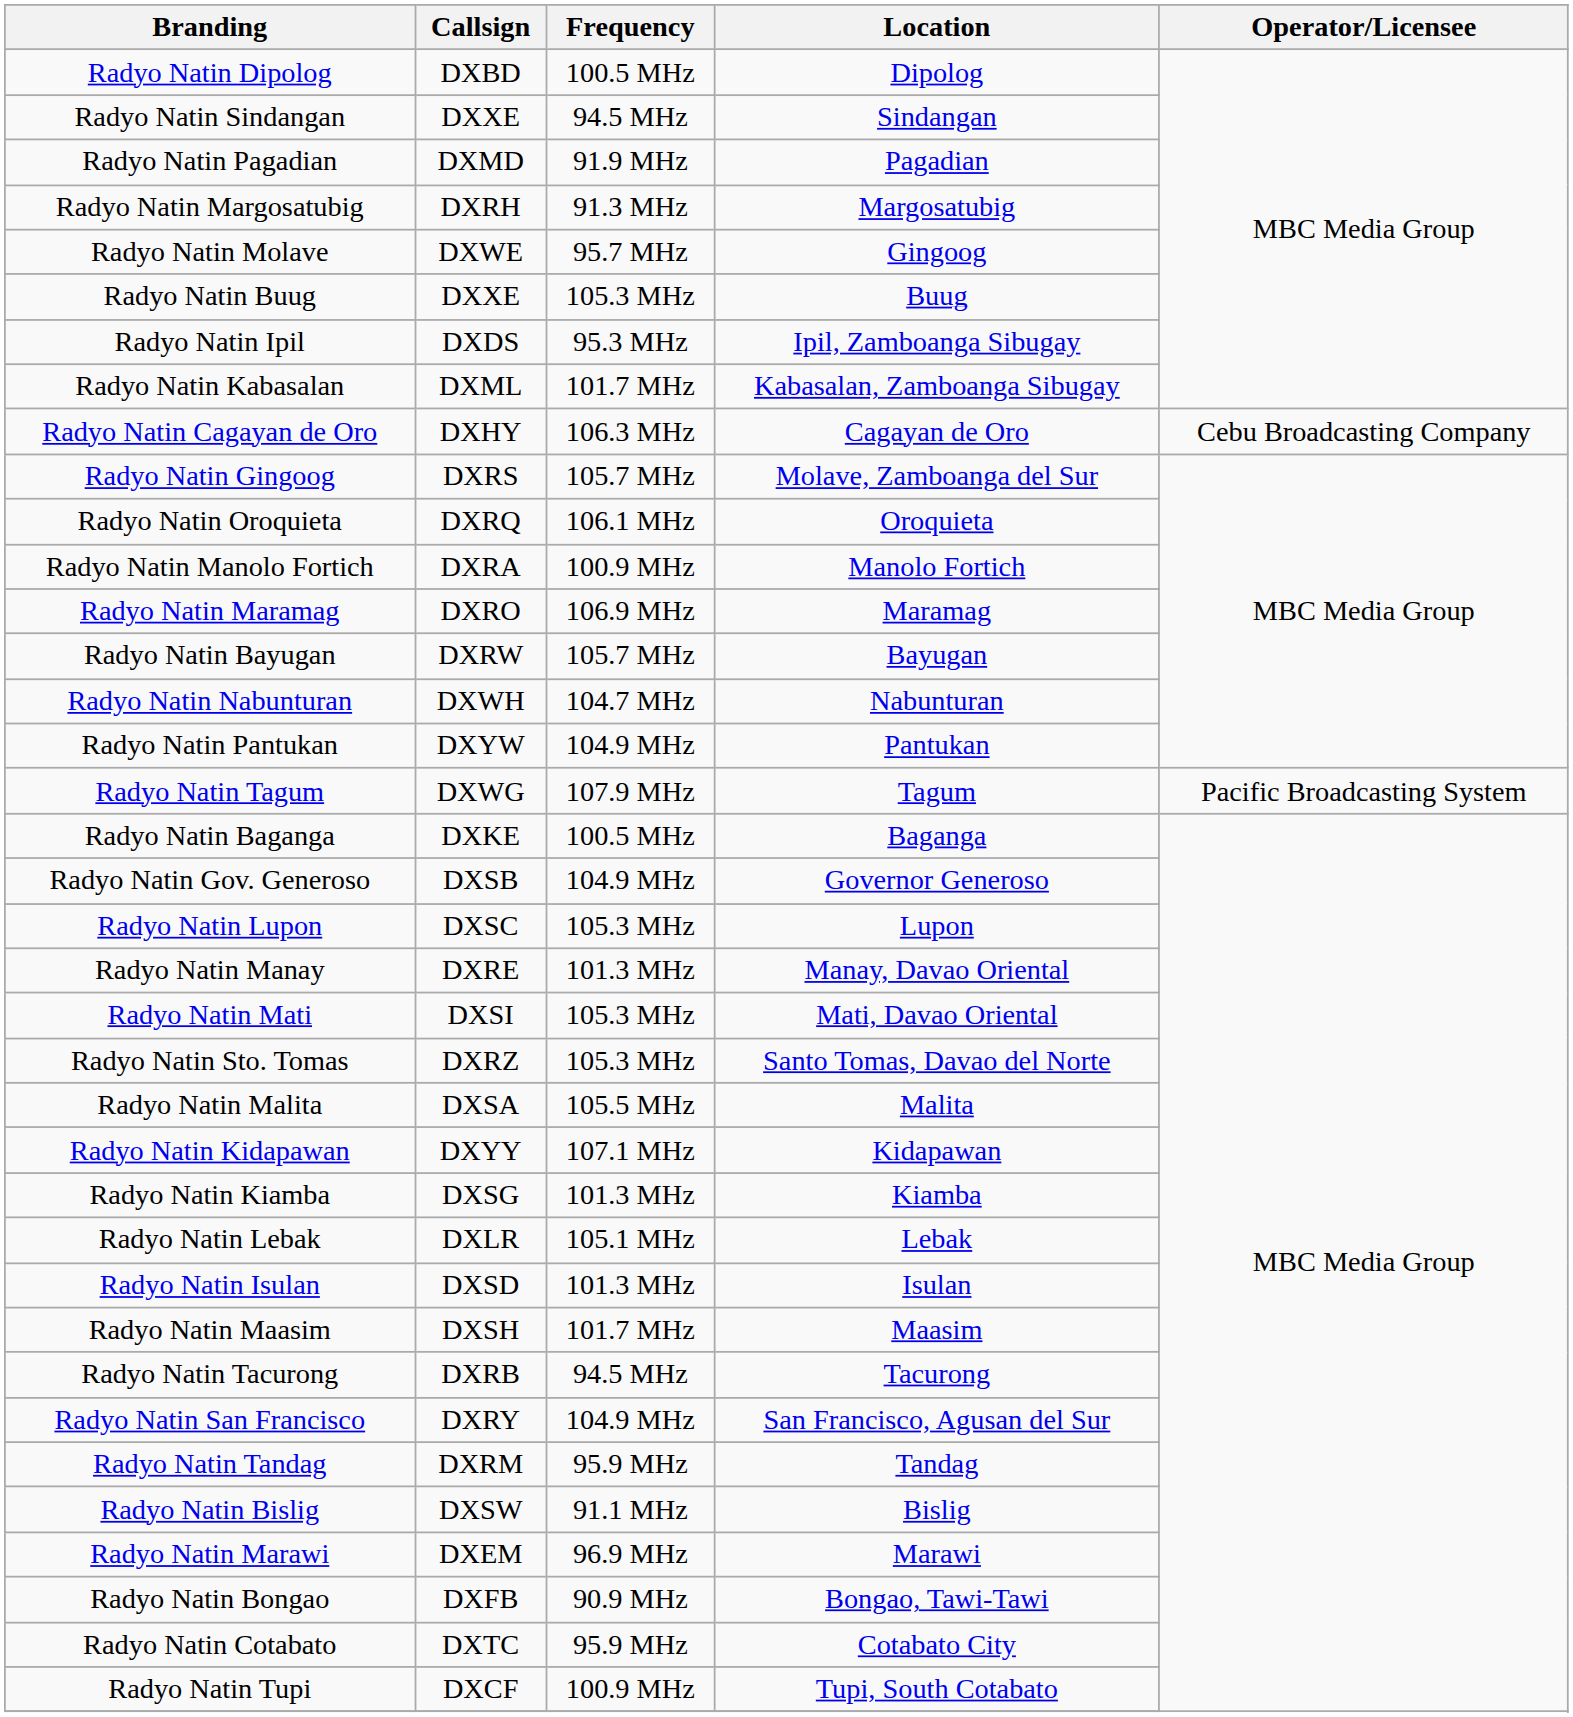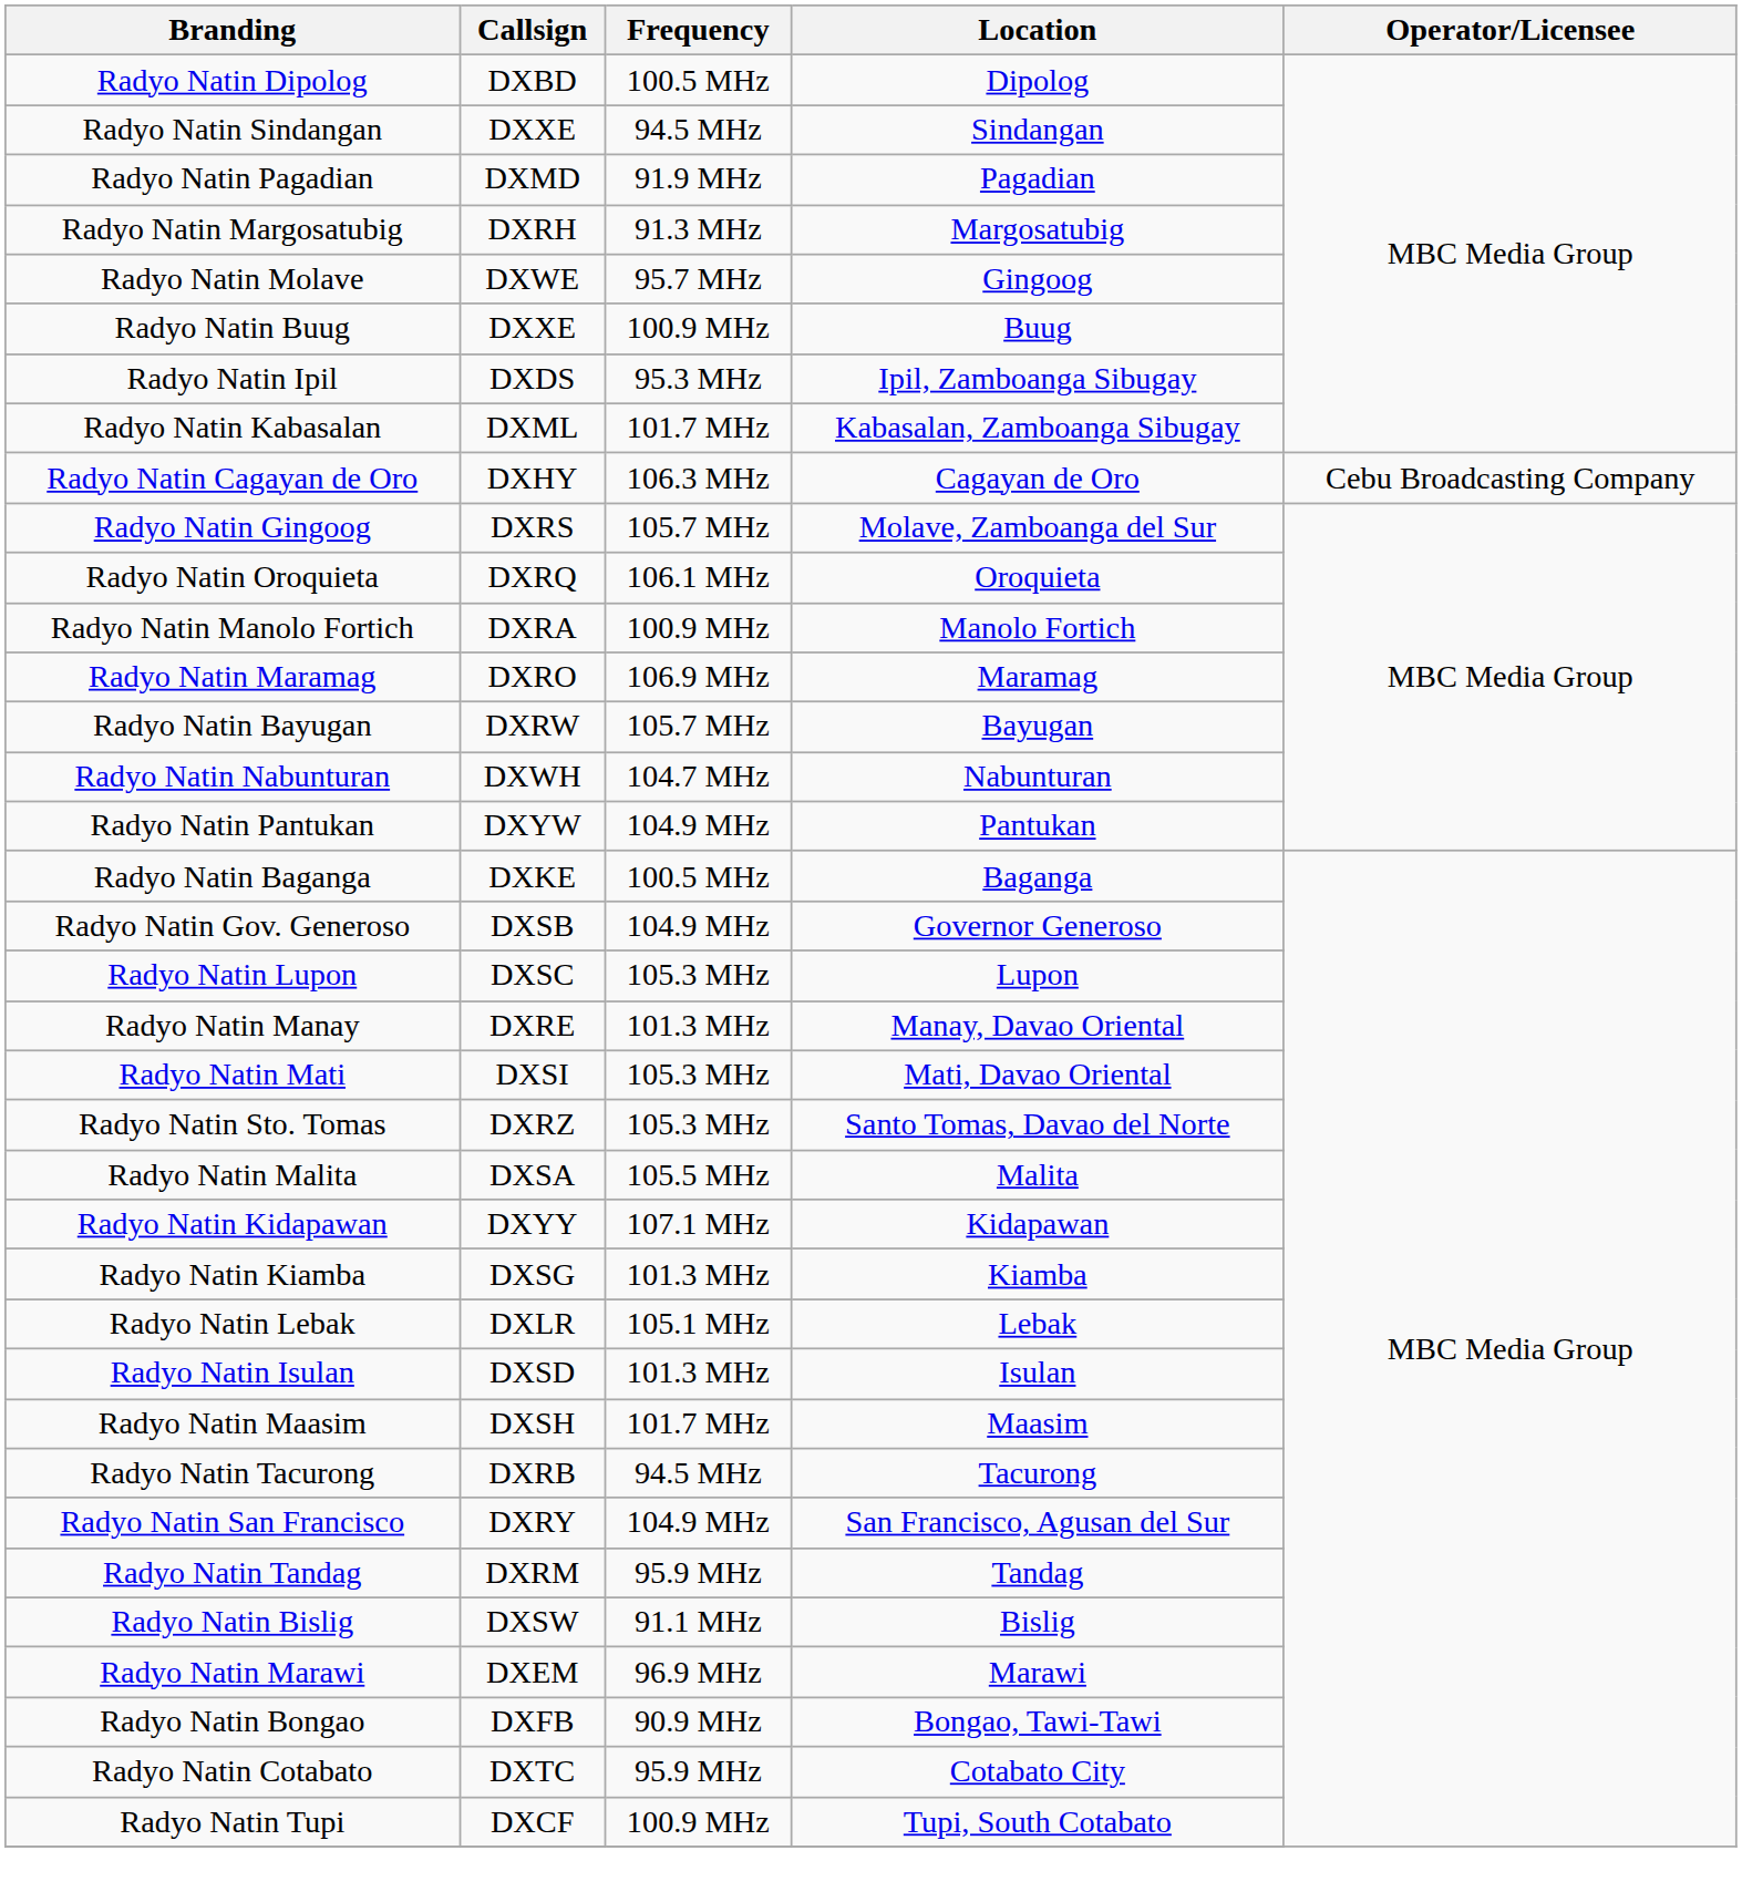Radyo Natin Buug | Frequency: 105.3 MHz -> 100.9 MHz
- row: Radyo Natin Tagum | DXWG | 107.9 MHz | Tagum | Pacific Broadcasting System
